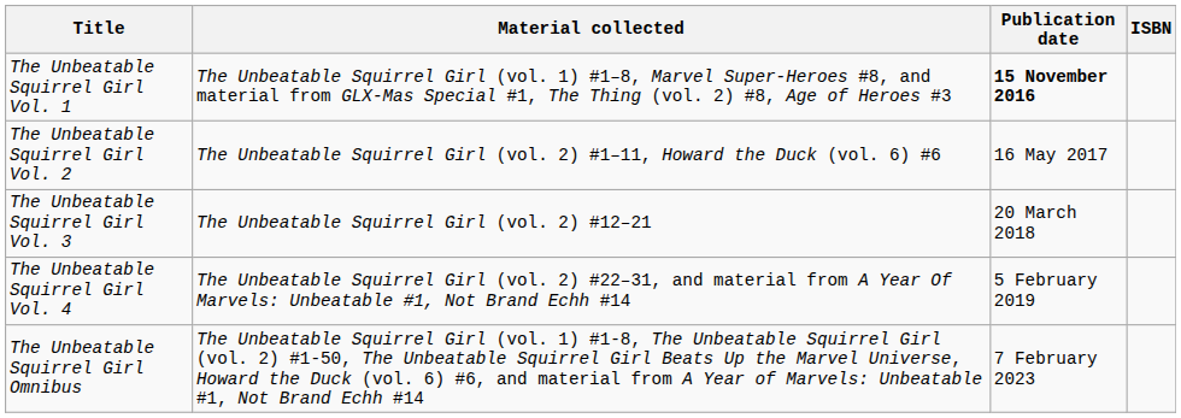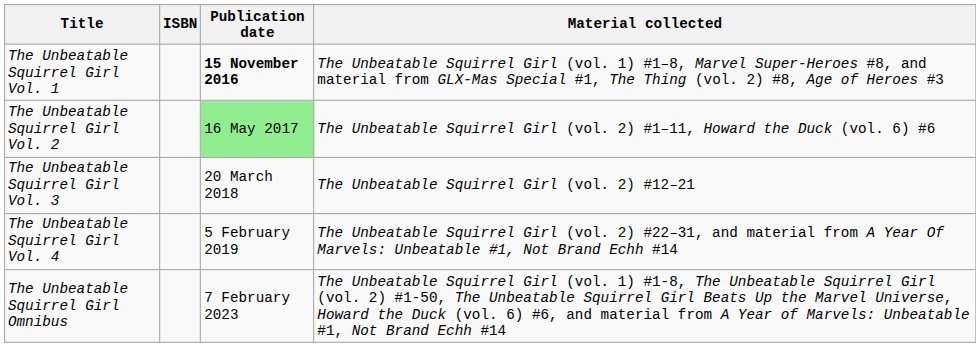columns swapped: Material collected <-> ISBN
The Unbeatable Squirrel Girl Vol. 2 | Publication date: no background -> lightgreen background
